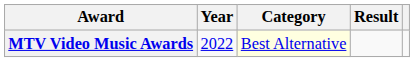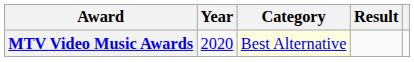MTV Video Music Awards | Year: 2022 -> 2020
